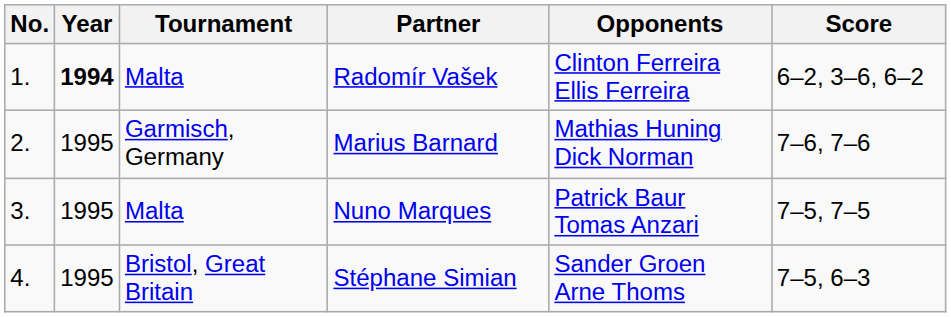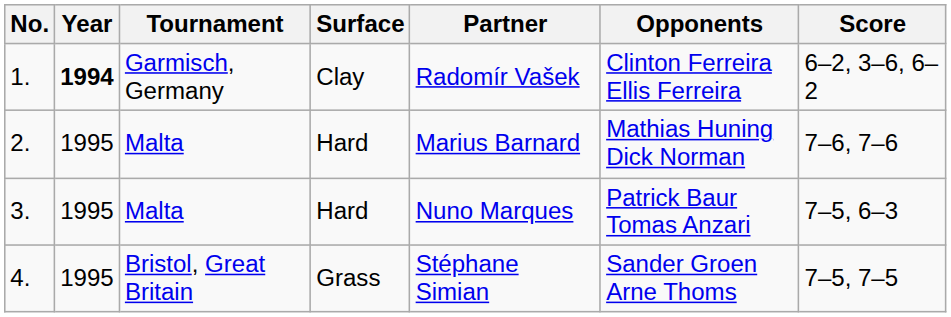+ column: Surface | Clay | Hard | Hard | Grass
1. | Tournament: Malta -> Garmisch, Germany
2. | Tournament: Garmisch, Germany -> Malta
3. | Score: 7–5, 7–5 -> 7–5, 6–3
4. | Score: 7–5, 6–3 -> 7–5, 7–5
